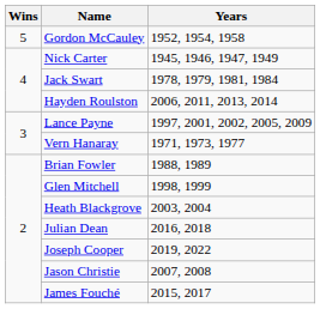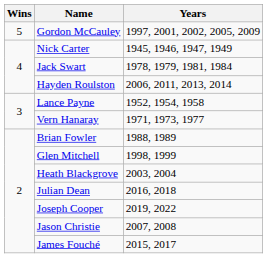Gordon McCauley | Years: 1952, 1954, 1958 -> 1997, 2001, 2002, 2005, 2009
Lance Payne | Years: 1997, 2001, 2002, 2005, 2009 -> 1952, 1954, 1958
